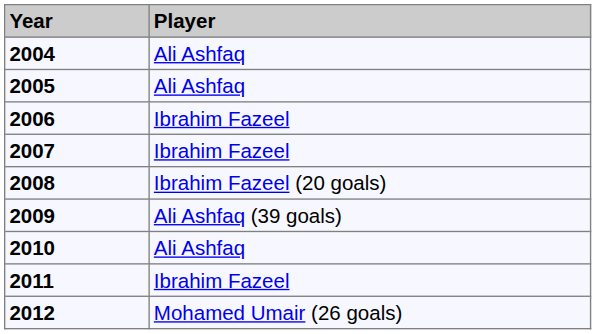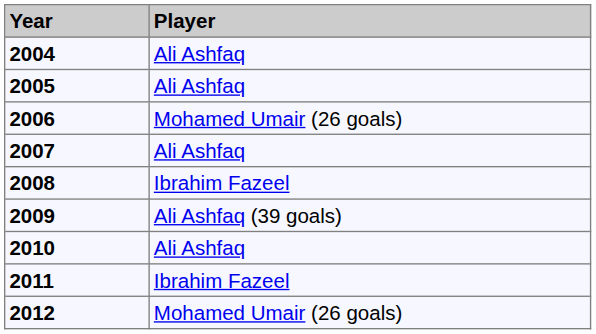2006 | Player: Ibrahim Fazeel -> Mohamed Umair (26 goals)
2007 | Player: Ibrahim Fazeel -> Ali Ashfaq
2008 | Player: Ibrahim Fazeel (20 goals) -> Ibrahim Fazeel
